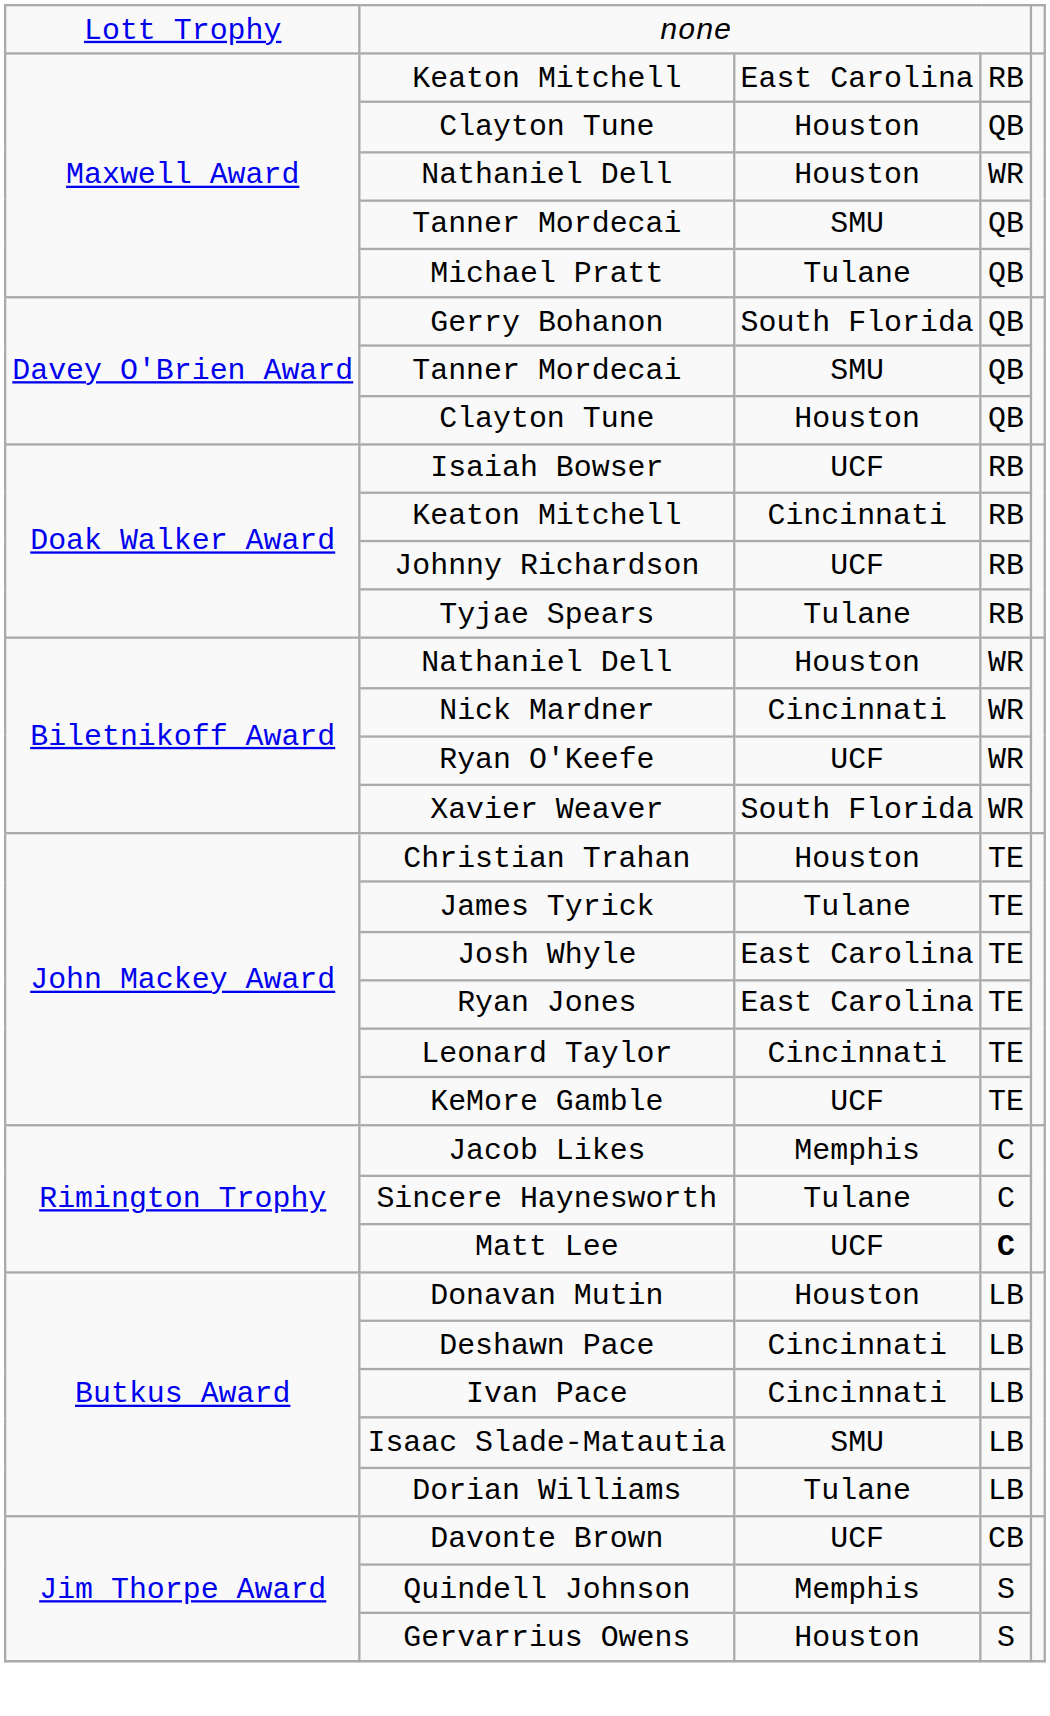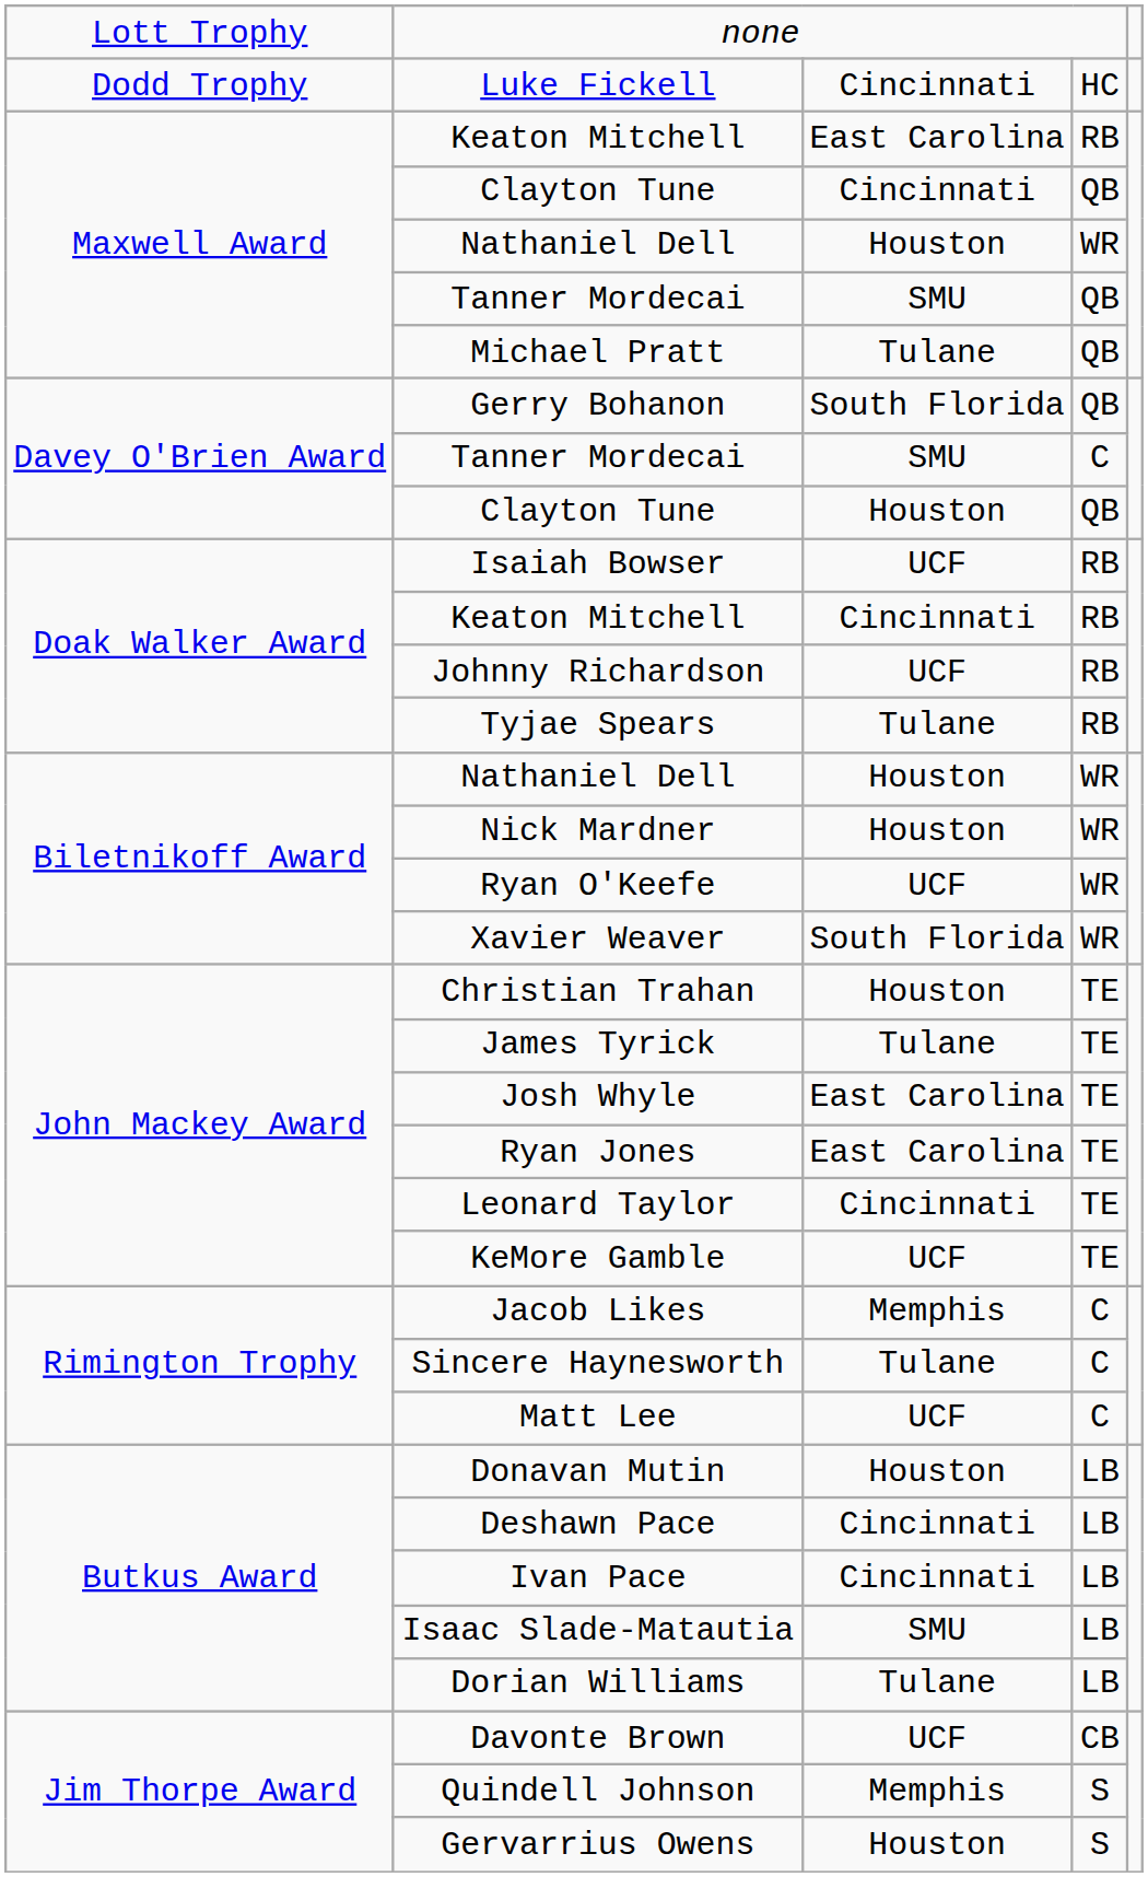+ row: Dodd Trophy | Luke Fickell | Cincinnati | HC
Maxwell Award / Clayton Tune | column 3: Houston -> Cincinnati
Davey O'Brien Award / Tanner Mordecai | column 4: QB -> C
Nick Mardner | column 3: Cincinnati -> Houston
Matt Lee | column 4: bold -> normal
